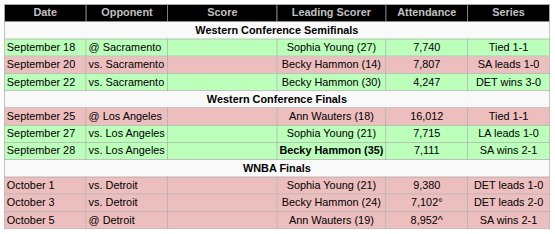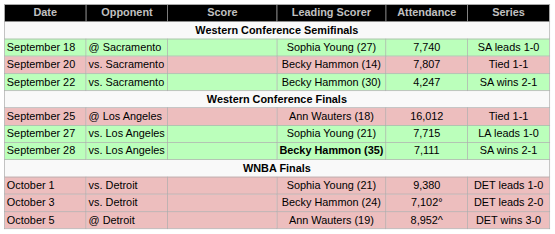September 18 | Series: Tied 1-1 -> SA leads 1-0
September 20 | Series: SA leads 1-0 -> Tied 1-1
September 22 | Series: DET wins 3-0 -> SA wins 2-1
October 5 | Series: SA wins 2-1 -> DET wins 3-0
